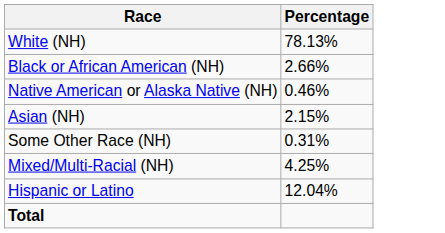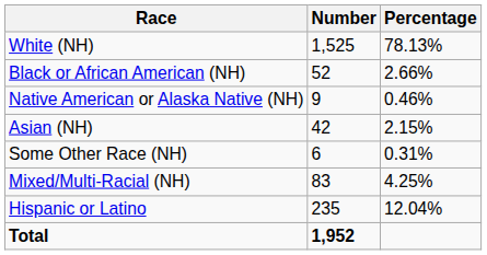+ column: Number | 1,525 | 52 | 9 | 42 | 6 | 83 | 235 | 1,952
